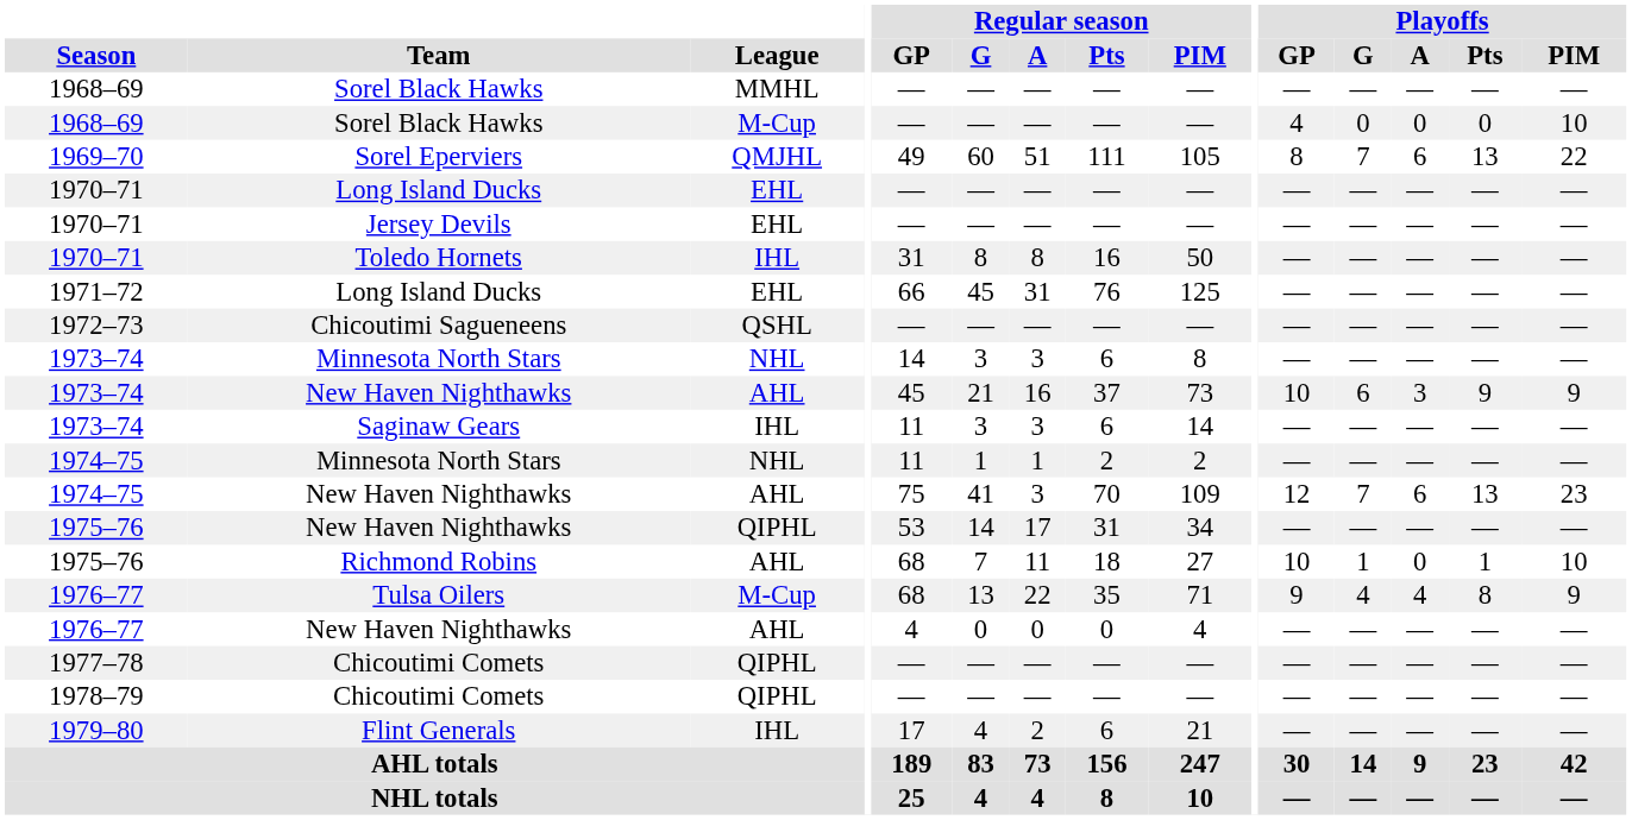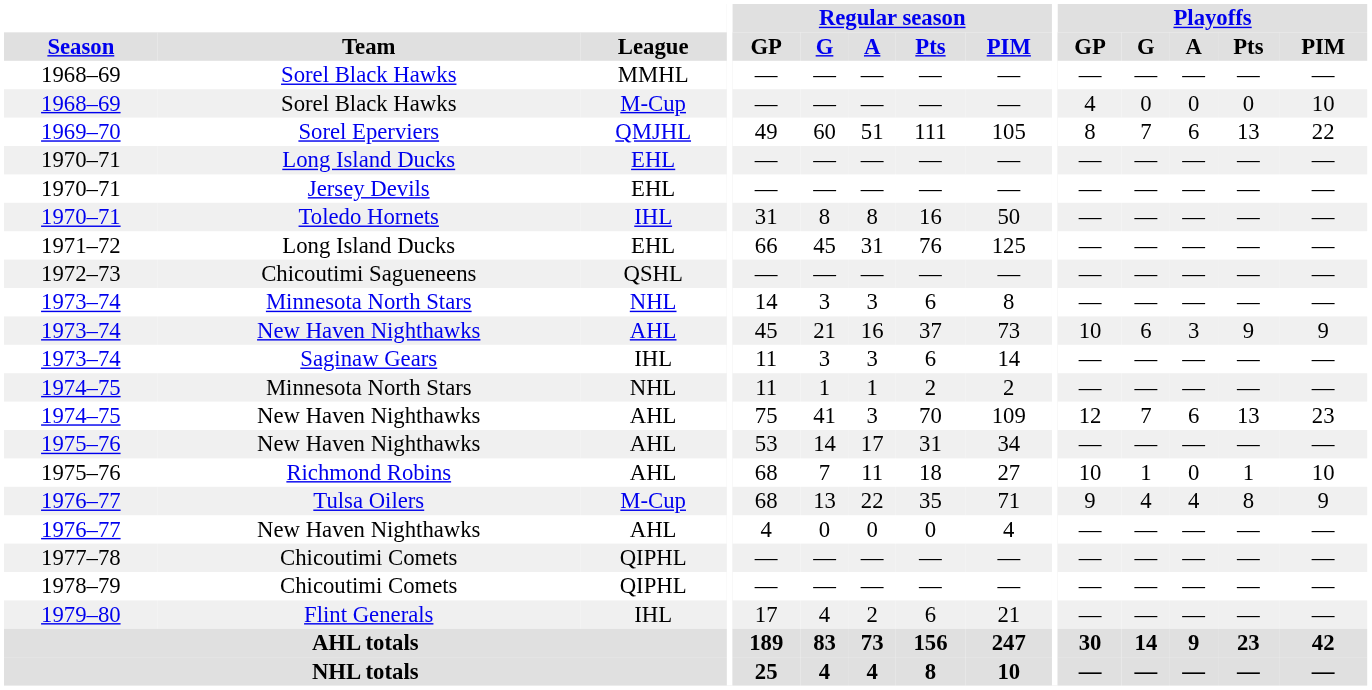1975–76 / New Haven Nighthawks | League: QIPHL -> AHL
